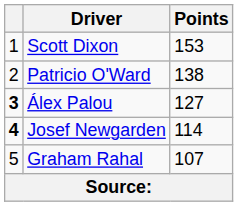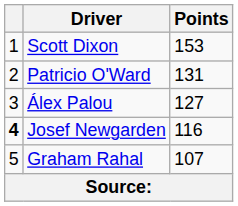Patricio O'Ward | Points: 138 -> 131
Álex Palou | column 1: bold -> normal
Josef Newgarden | Points: 114 -> 116
